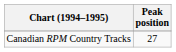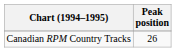Canadian RPM Country Tracks | Peak position: 27 -> 26
